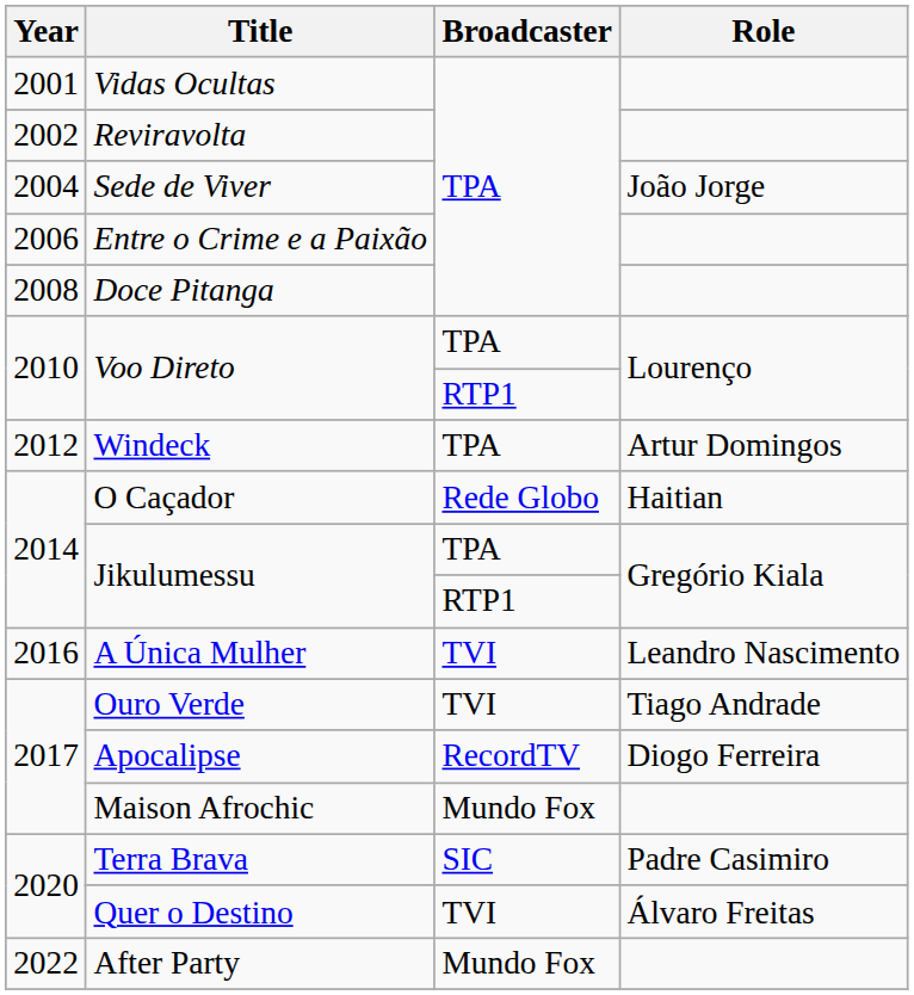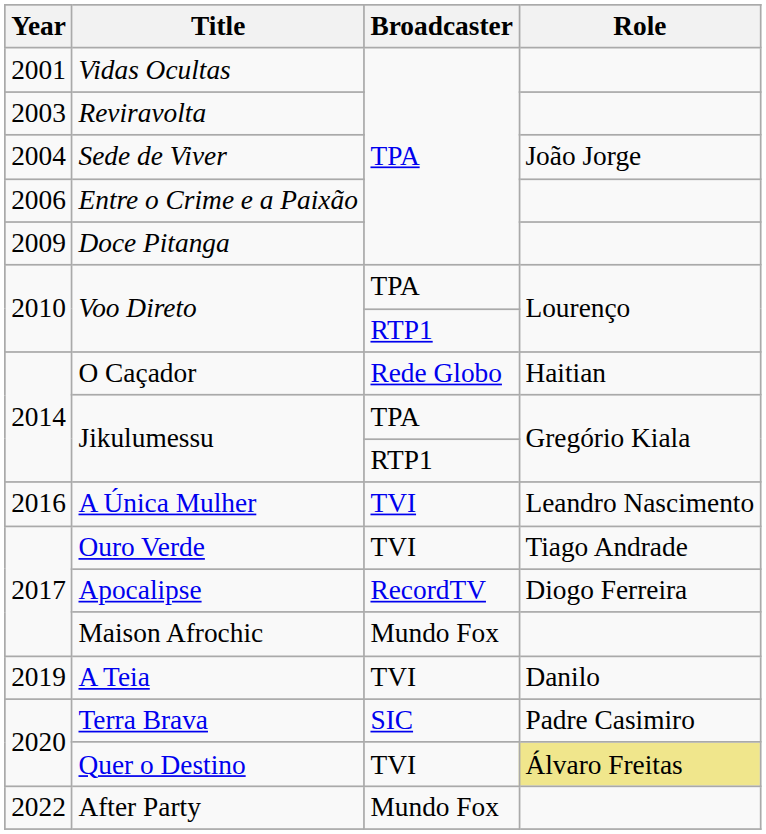Reviravolta | Year: 2002 -> 2003
Doce Pitanga | Year: 2008 -> 2009
- row: 2012 | Windeck | TPA | Artur Domingos
+ row: 2019 | A Teia | TVI | Danilo
Quer o Destino | Role: no background -> khaki background
